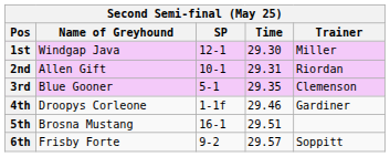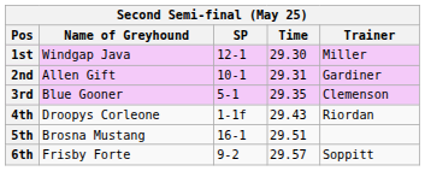2nd | Trainer: Riordan -> Gardiner
4th | Time: 29.46 -> 29.43
4th | Trainer: Gardiner -> Riordan
